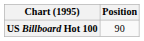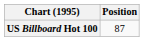US Billboard Hot 100 | Position: 90 -> 87
